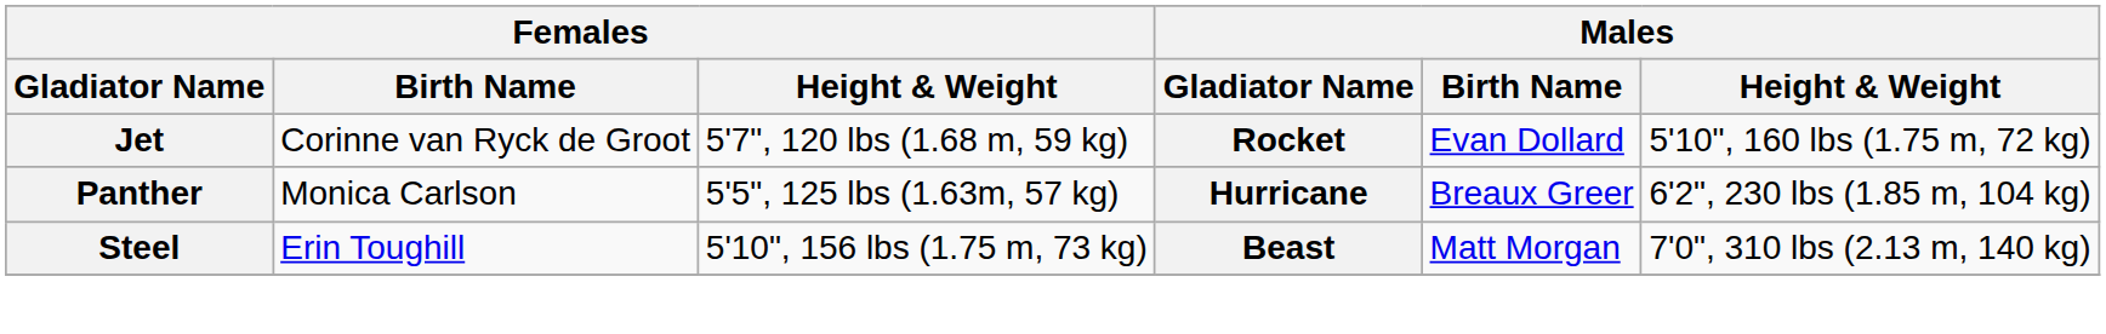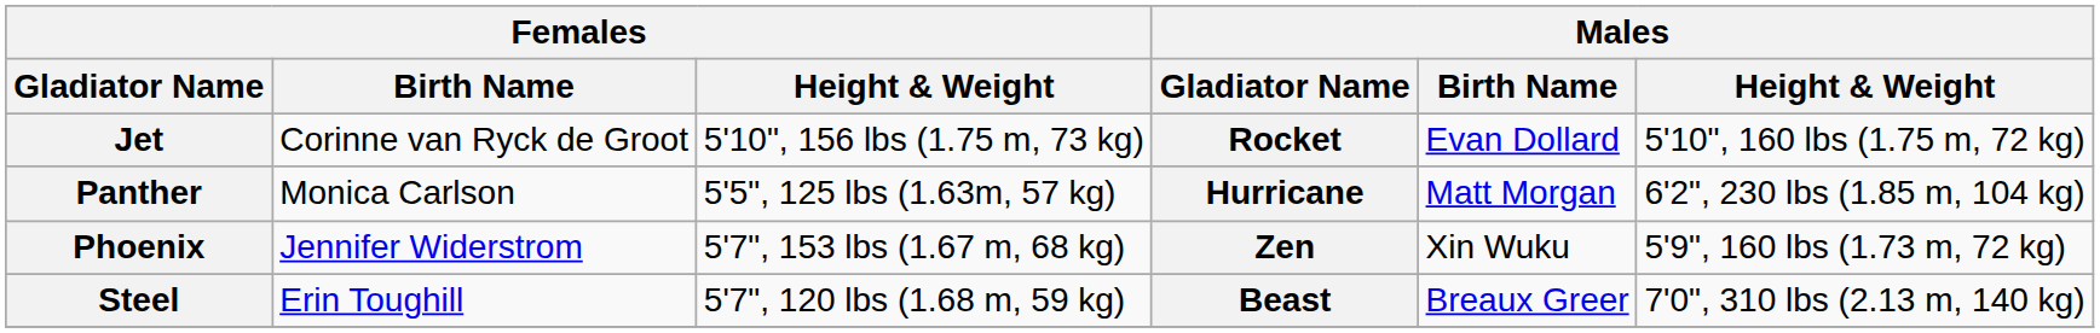Jet | Females / Height & Weight: 5'7", 120 lbs (1.68 m, 59 kg) -> 5'10", 156 lbs (1.75 m, 73 kg)
Panther | Males / Birth Name: Breaux Greer -> Matt Morgan
+ row: Phoenix | Jennifer Widerstrom | 5'7", 153 lbs (1.67 m, 68 kg) | Zen | Xin Wuku | 5'9", 160 lbs (1.73 m, 72 kg)
Steel | Females / Height & Weight: 5'10", 156 lbs (1.75 m, 73 kg) -> 5'7", 120 lbs (1.68 m, 59 kg)
Steel | Males / Birth Name: Matt Morgan -> Breaux Greer
